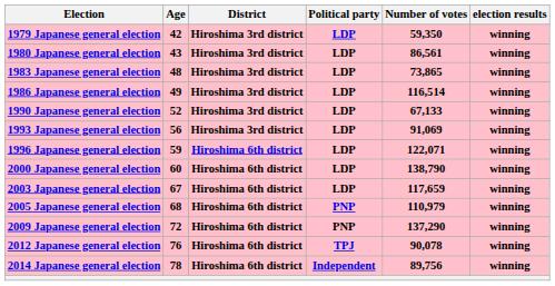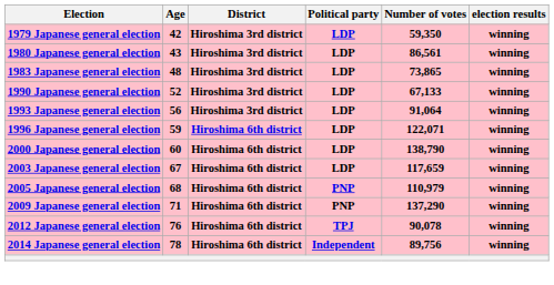- row: 1986 Japanese general election | 49 | Hiroshima 3rd district | LDP | 116,514 | winning
1993 Japanese general election | Number of votes: 91,069 -> 91,064
2009 Japanese general election | Age: 72 -> 71
